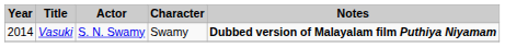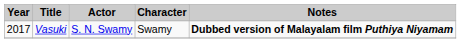Vasuki | Year: 2014 -> 2017
